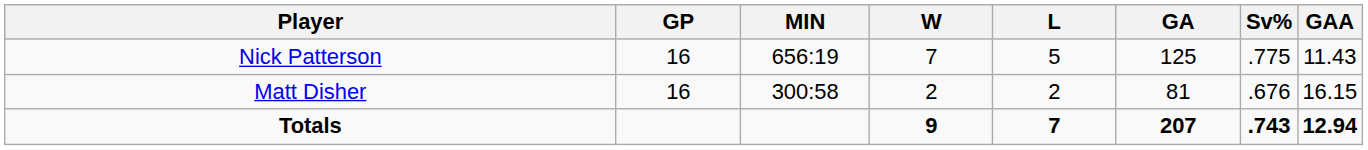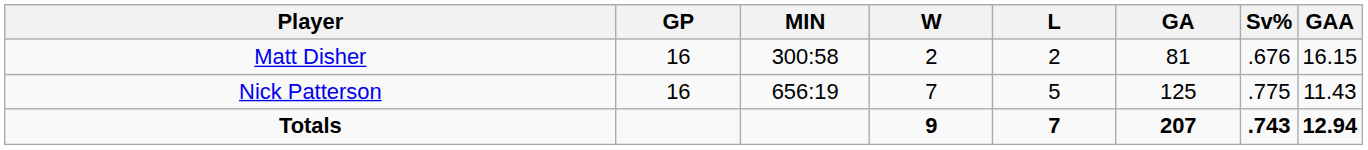rows swapped: Nick Patterson <-> Matt Disher
